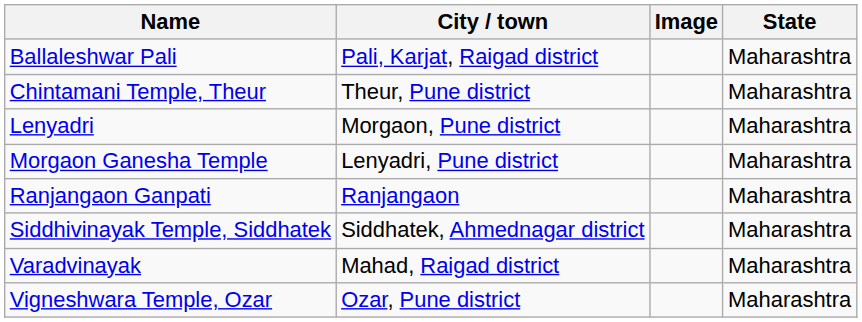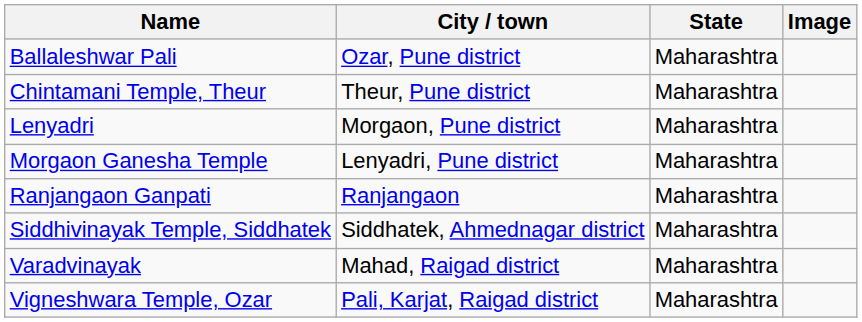columns swapped: State <-> Image
Ballaleshwar Pali | City / town: Pali, Karjat, Raigad district -> Ozar, Pune district
Vigneshwara Temple, Ozar | City / town: Ozar, Pune district -> Pali, Karjat, Raigad district
